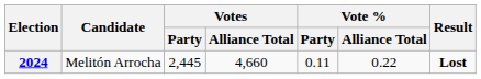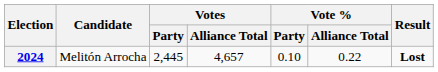2024 | Votes / Alliance Total: 4,660 -> 4,657
2024 | Vote % / Party: 0.11 -> 0.10
